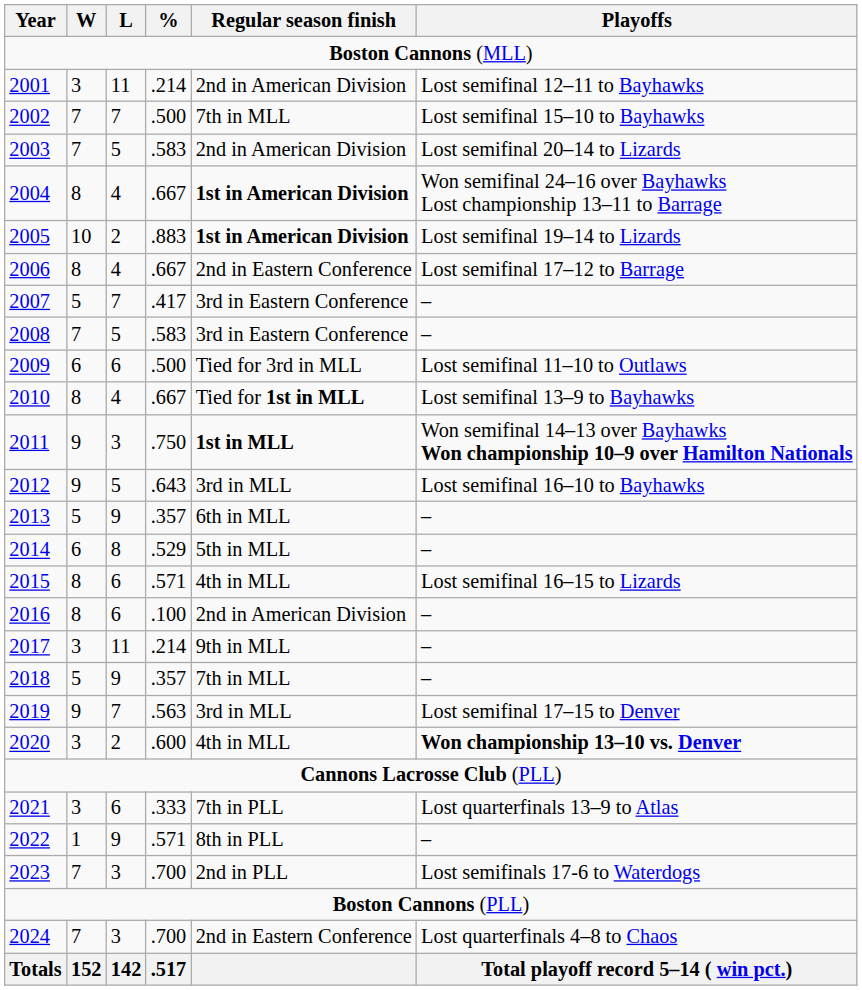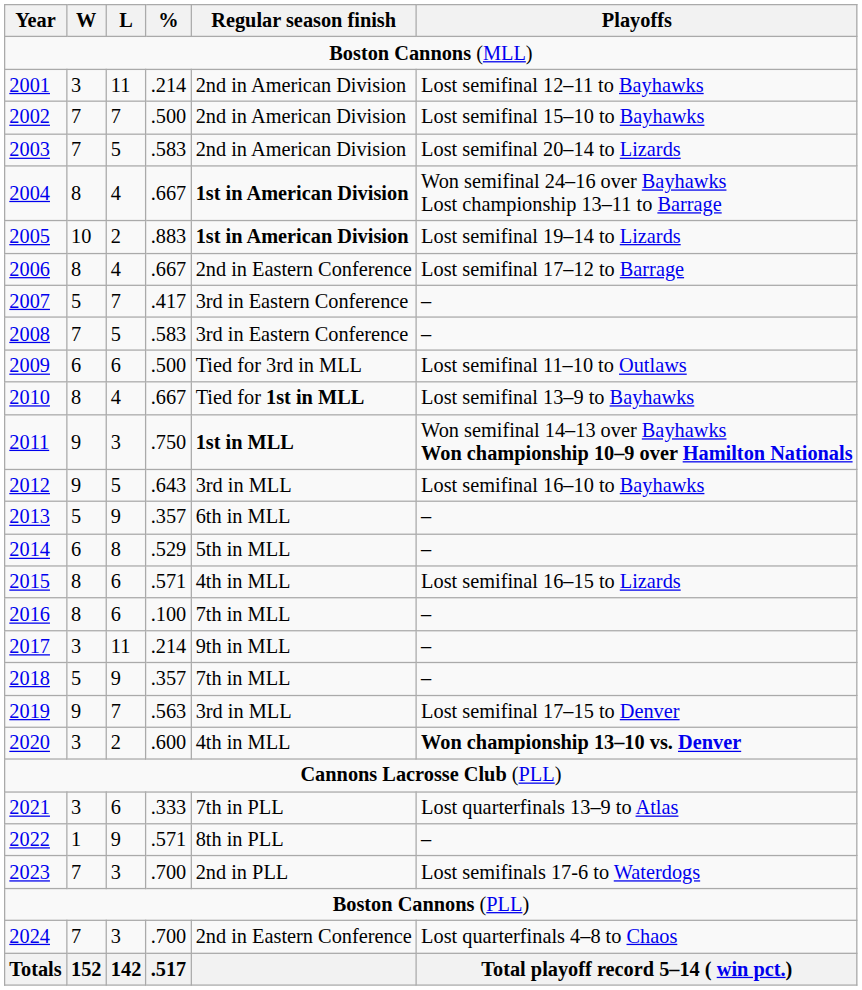2002 | Regular season finish: 7th in MLL -> 2nd in American Division
2016 | Regular season finish: 2nd in American Division -> 7th in MLL
